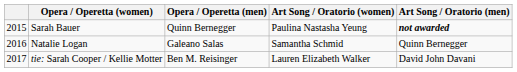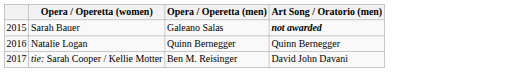- column: Art Song / Oratorio (women) | Paulina Nastasha Yeung | Samantha Schmid | Lauren Elizabeth Walker
Sarah Bauer | Opera / Operetta (men): Quinn Bernegger -> Galeano Salas
Natalie Logan | Opera / Operetta (men): Galeano Salas -> Quinn Bernegger
